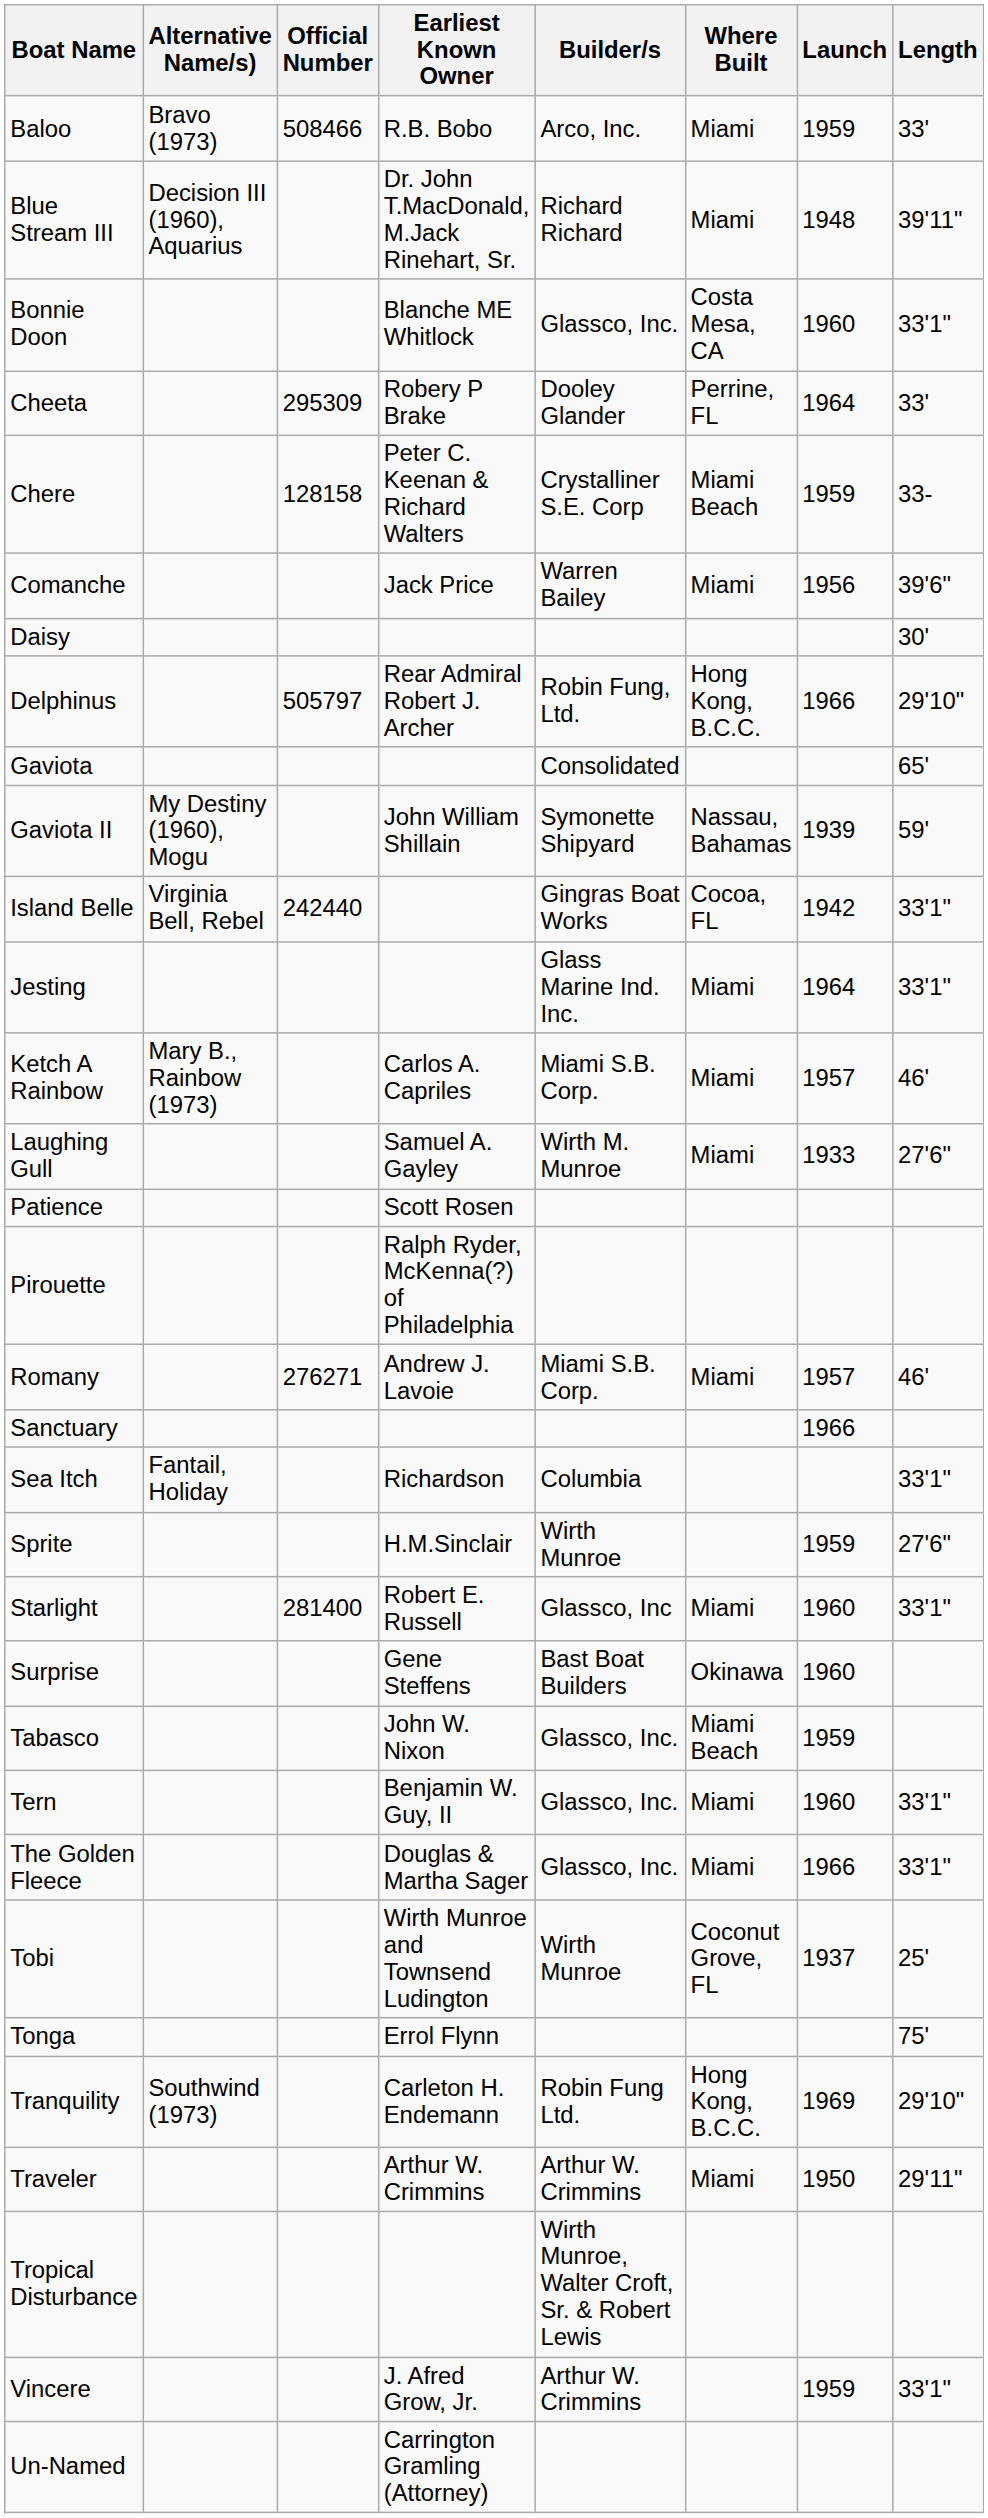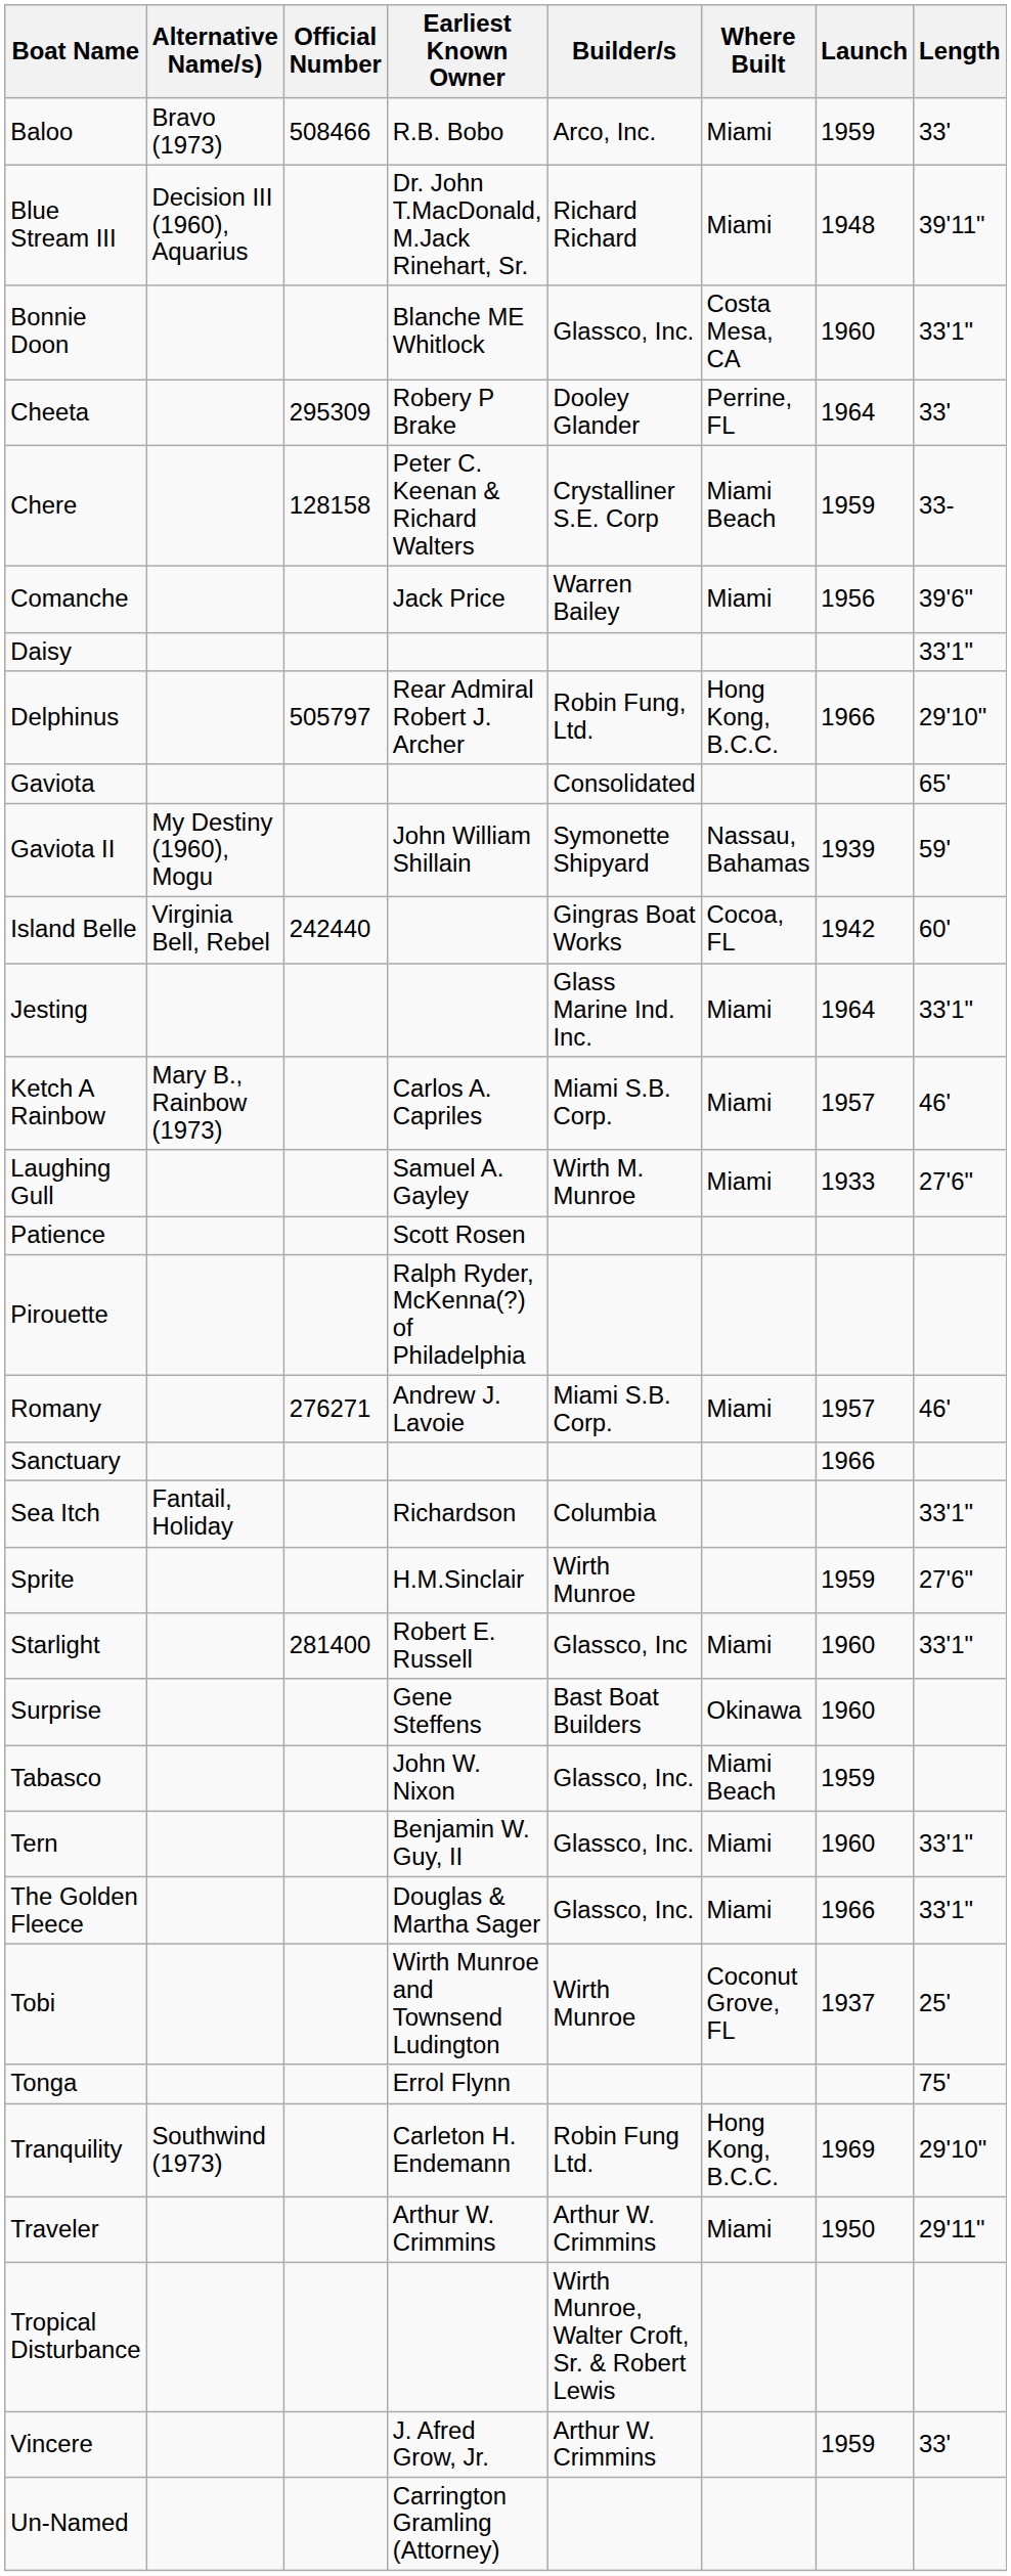Daisy | Length: 30' -> 33'1"
Island Belle | Length: 33'1" -> 60'
Vincere | Length: 33'1" -> 33'
